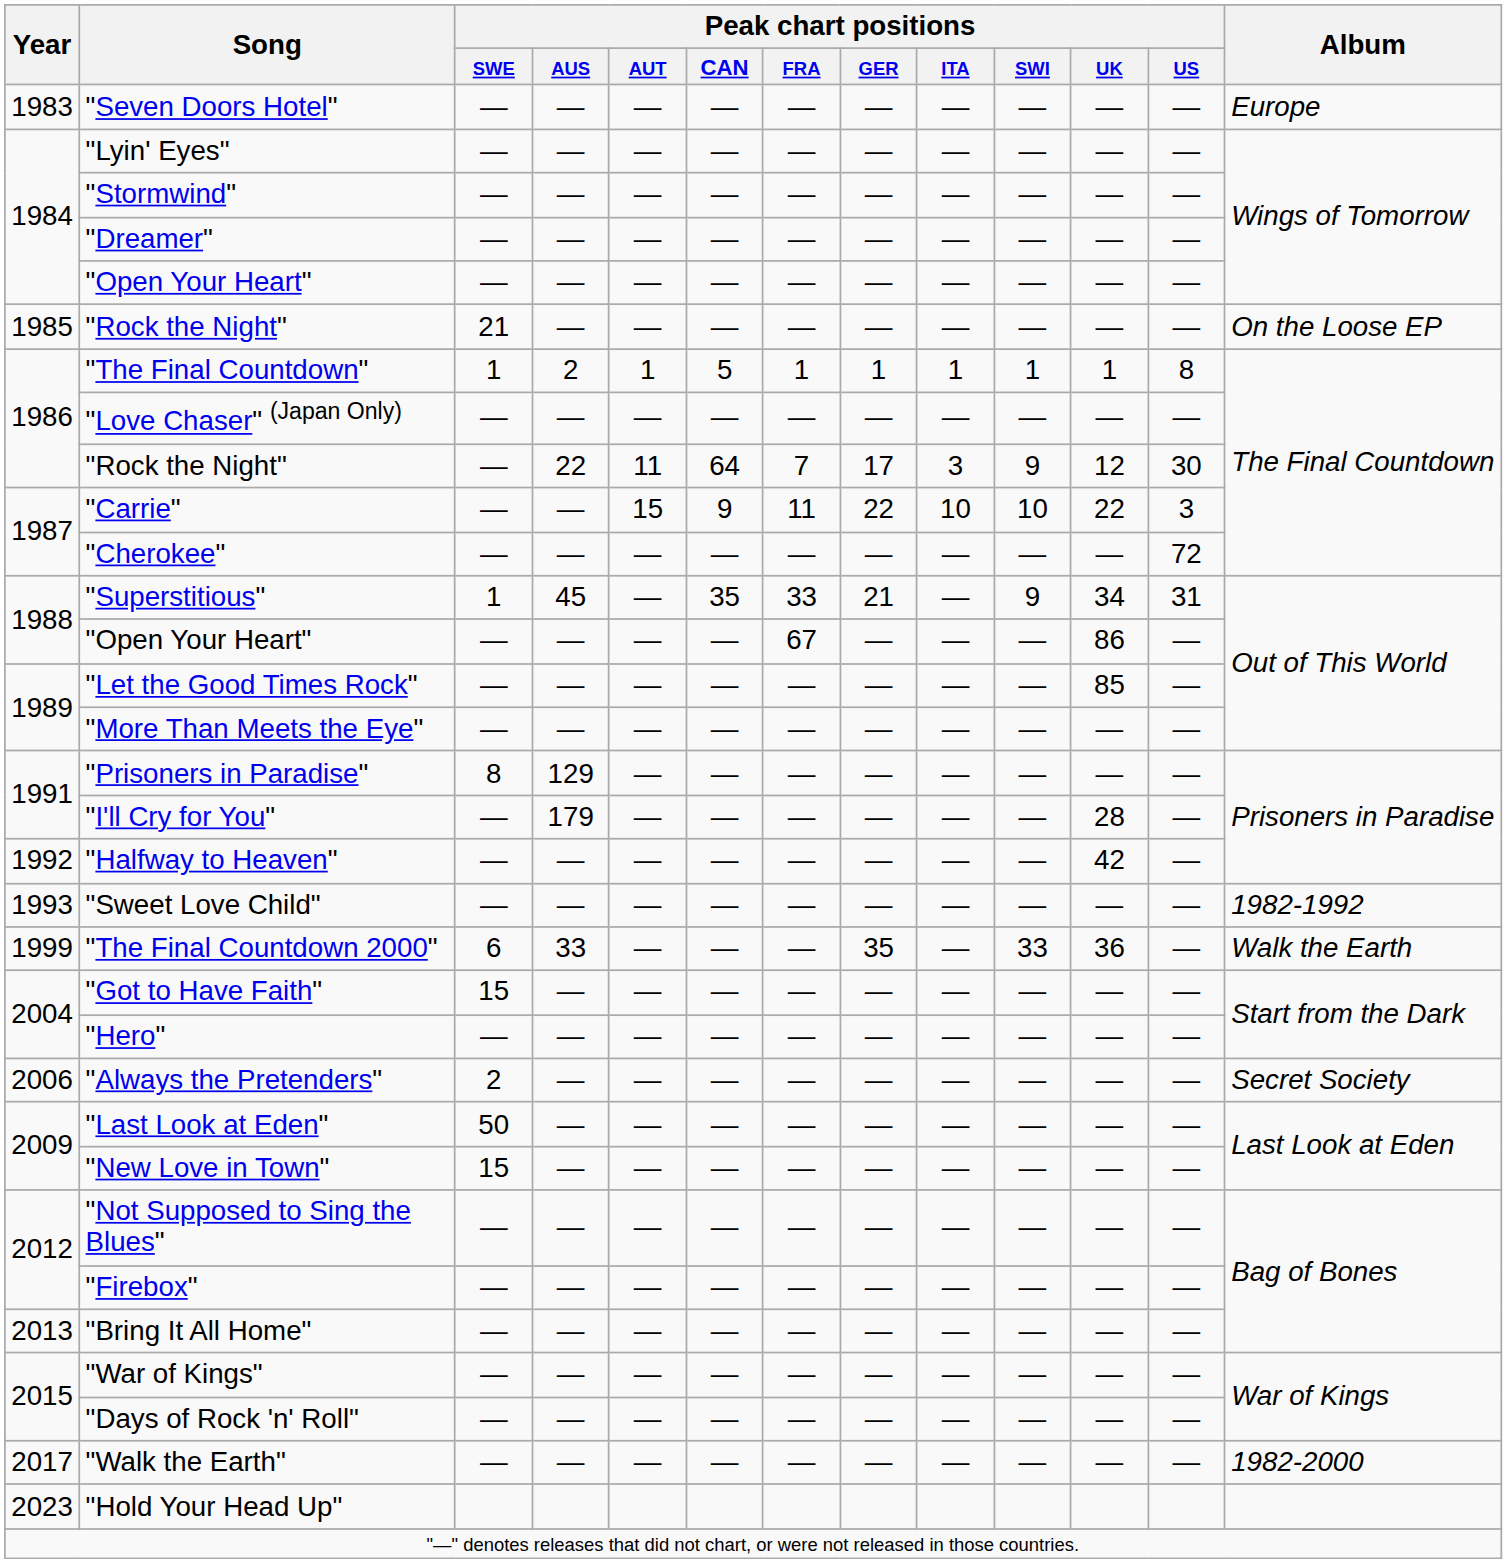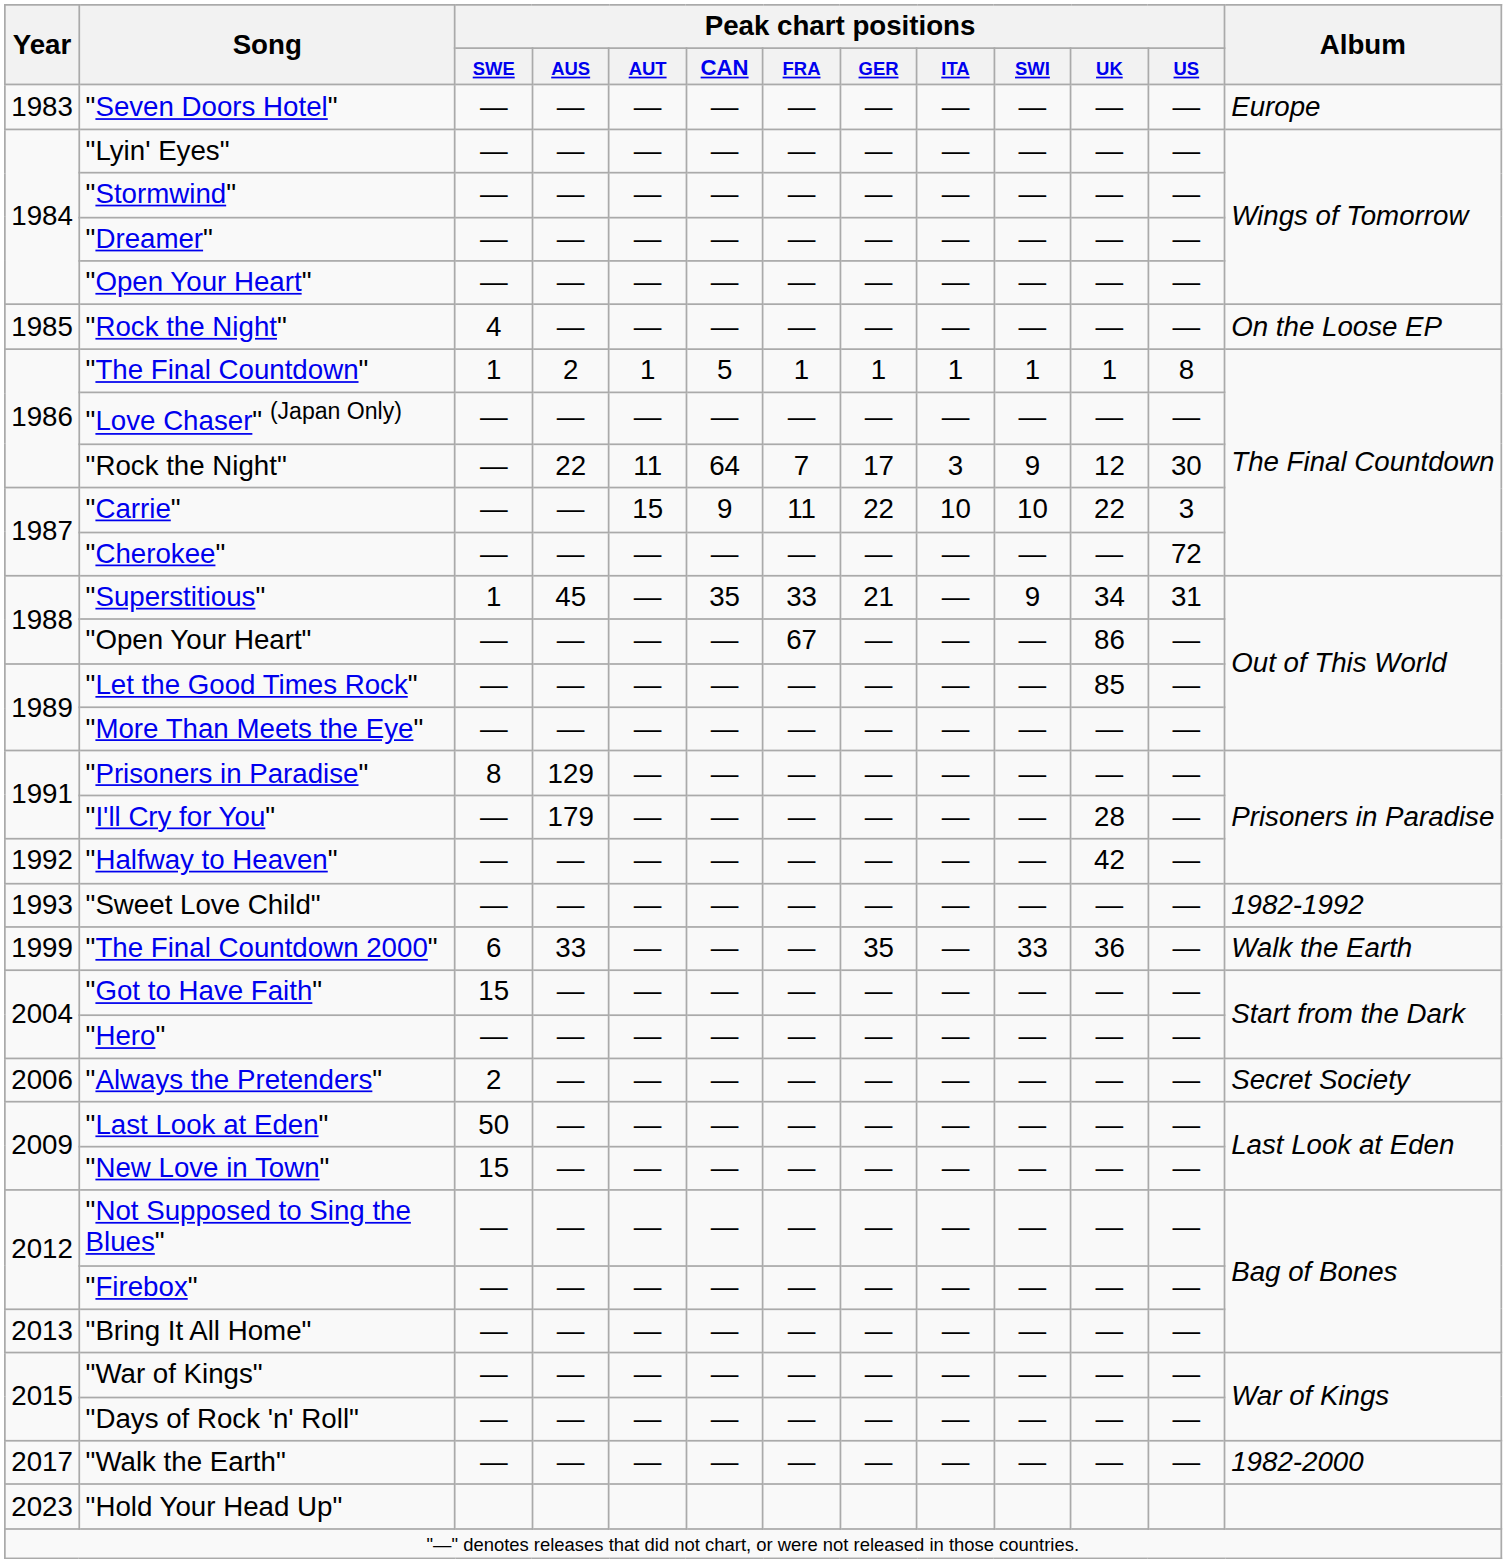1985 / "Rock the Night" | Peak chart positions / SWE: 21 -> 4
